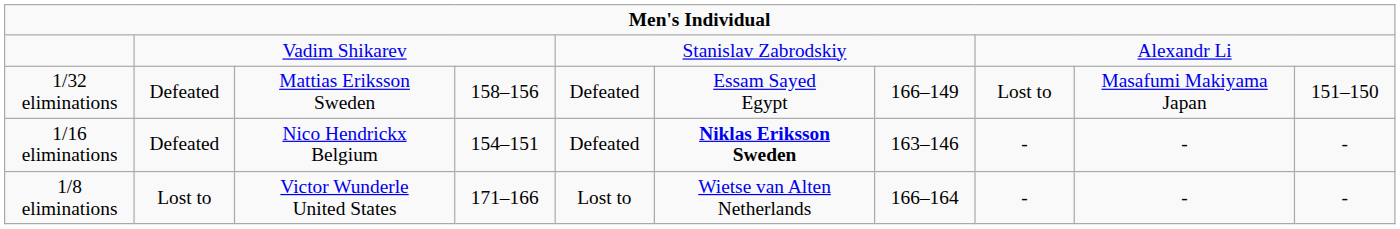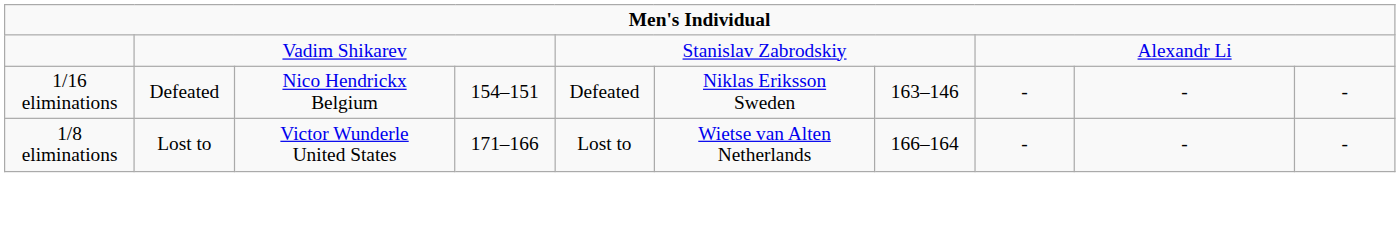- row: 1/32 eliminations | Defeated | Mattias Eriksson Sweden | 158–156 | Defeated | Essam Sayed Egypt | 166–149 | Lost to | Masafumi Makiyama Japan | 151–150
1/16 eliminations | column 6: bold -> normal
